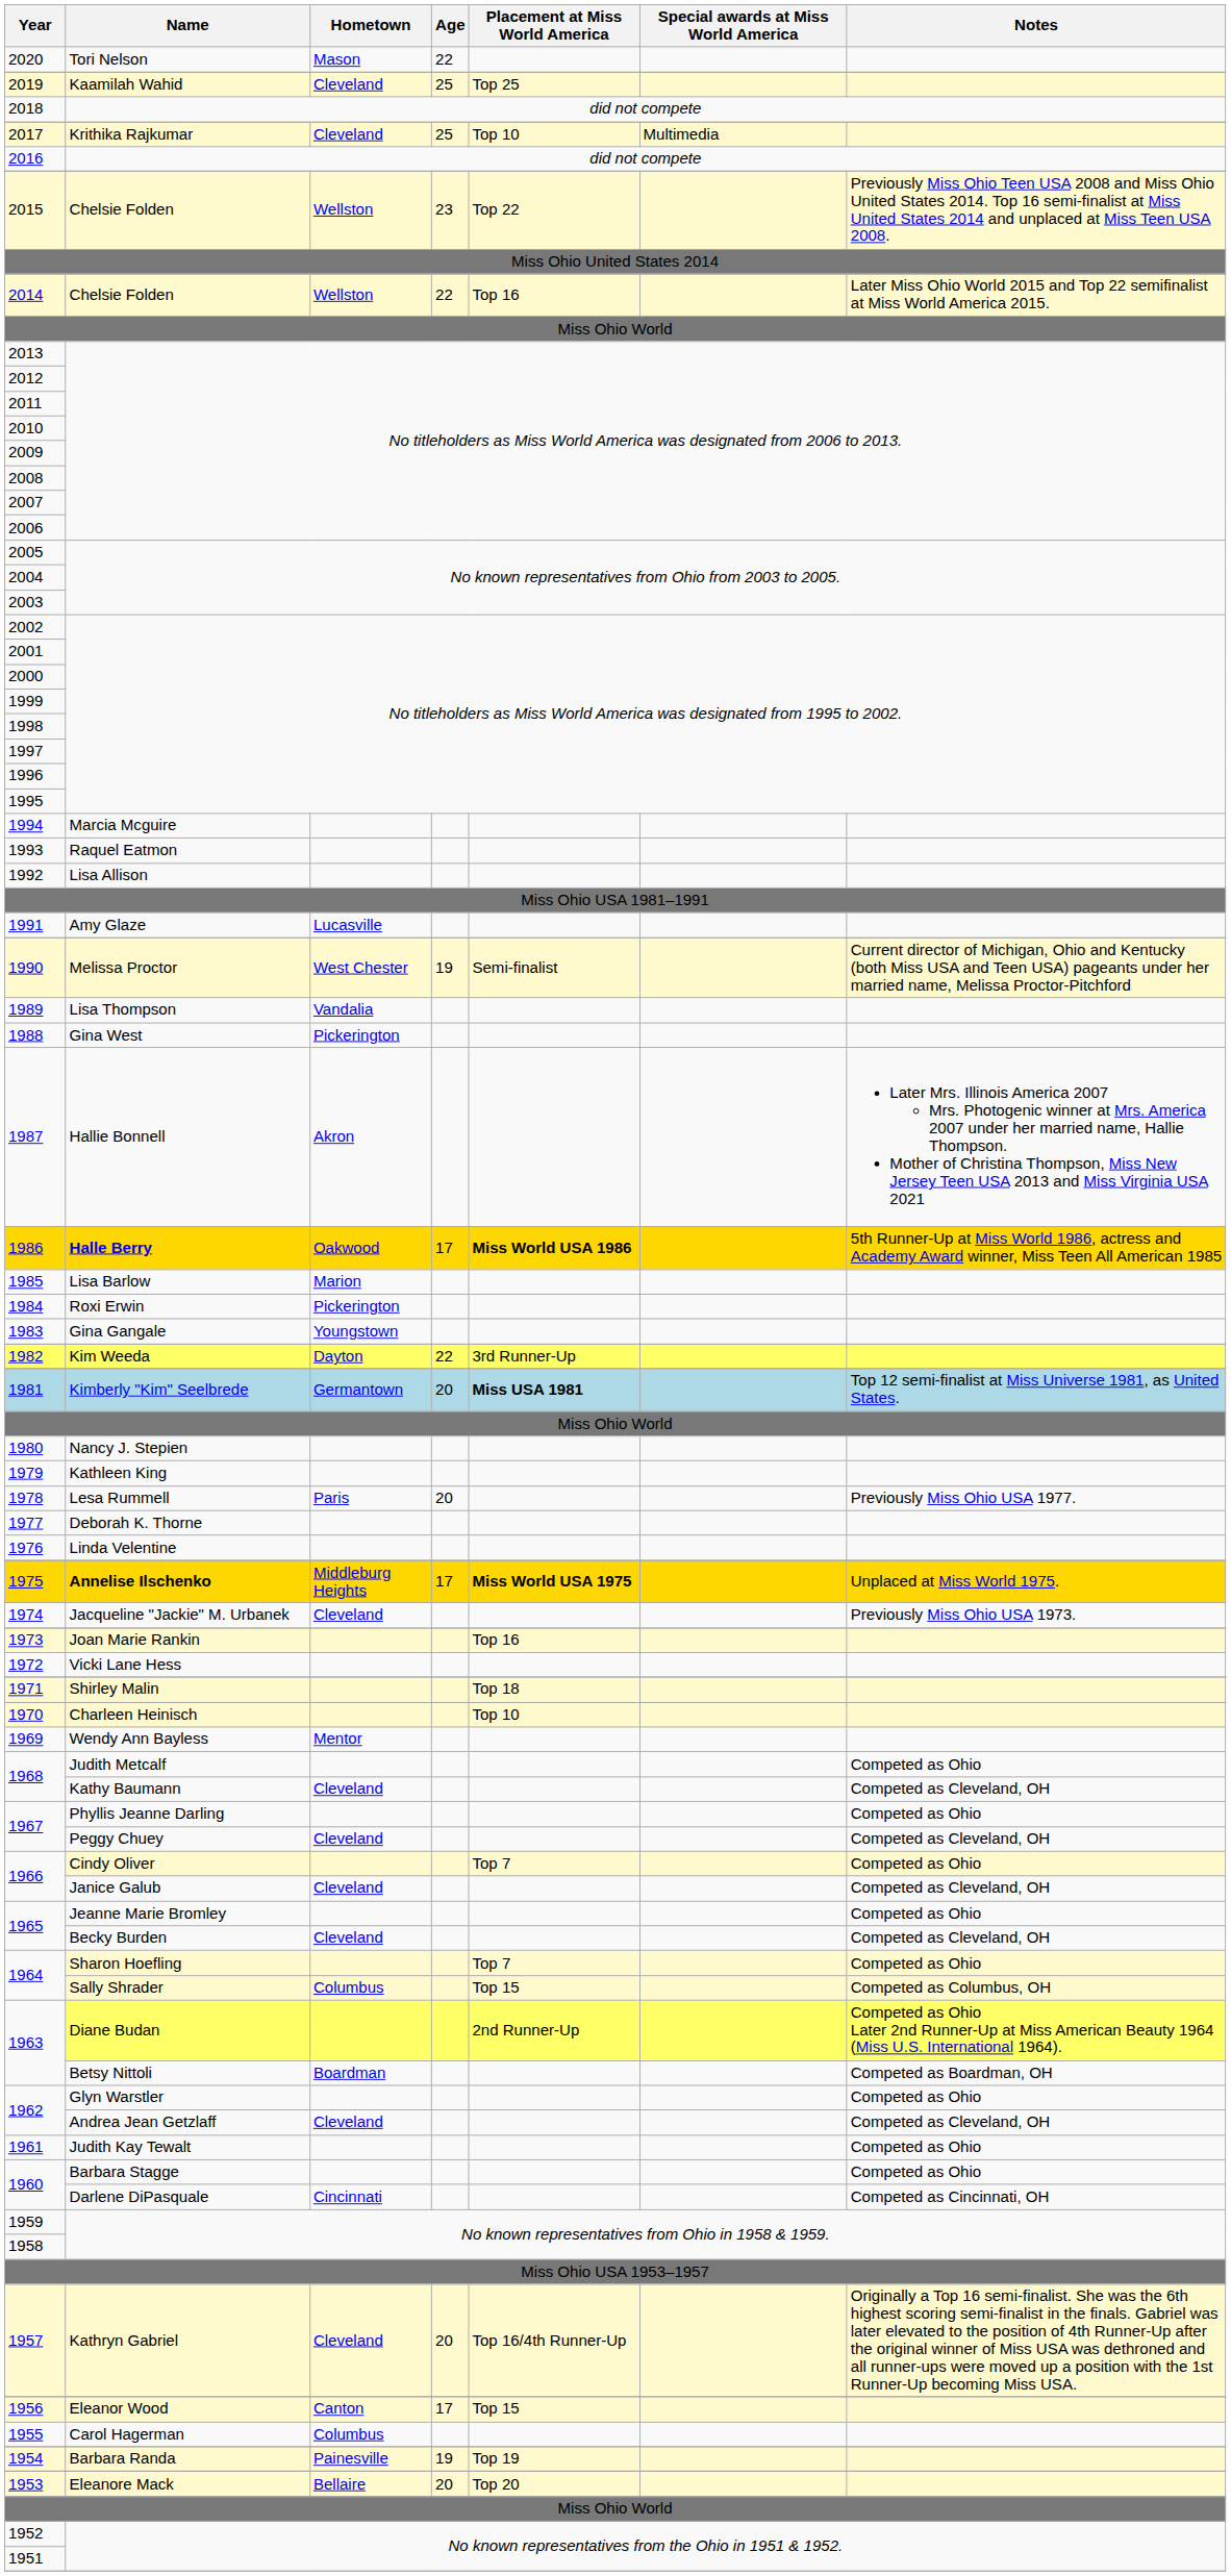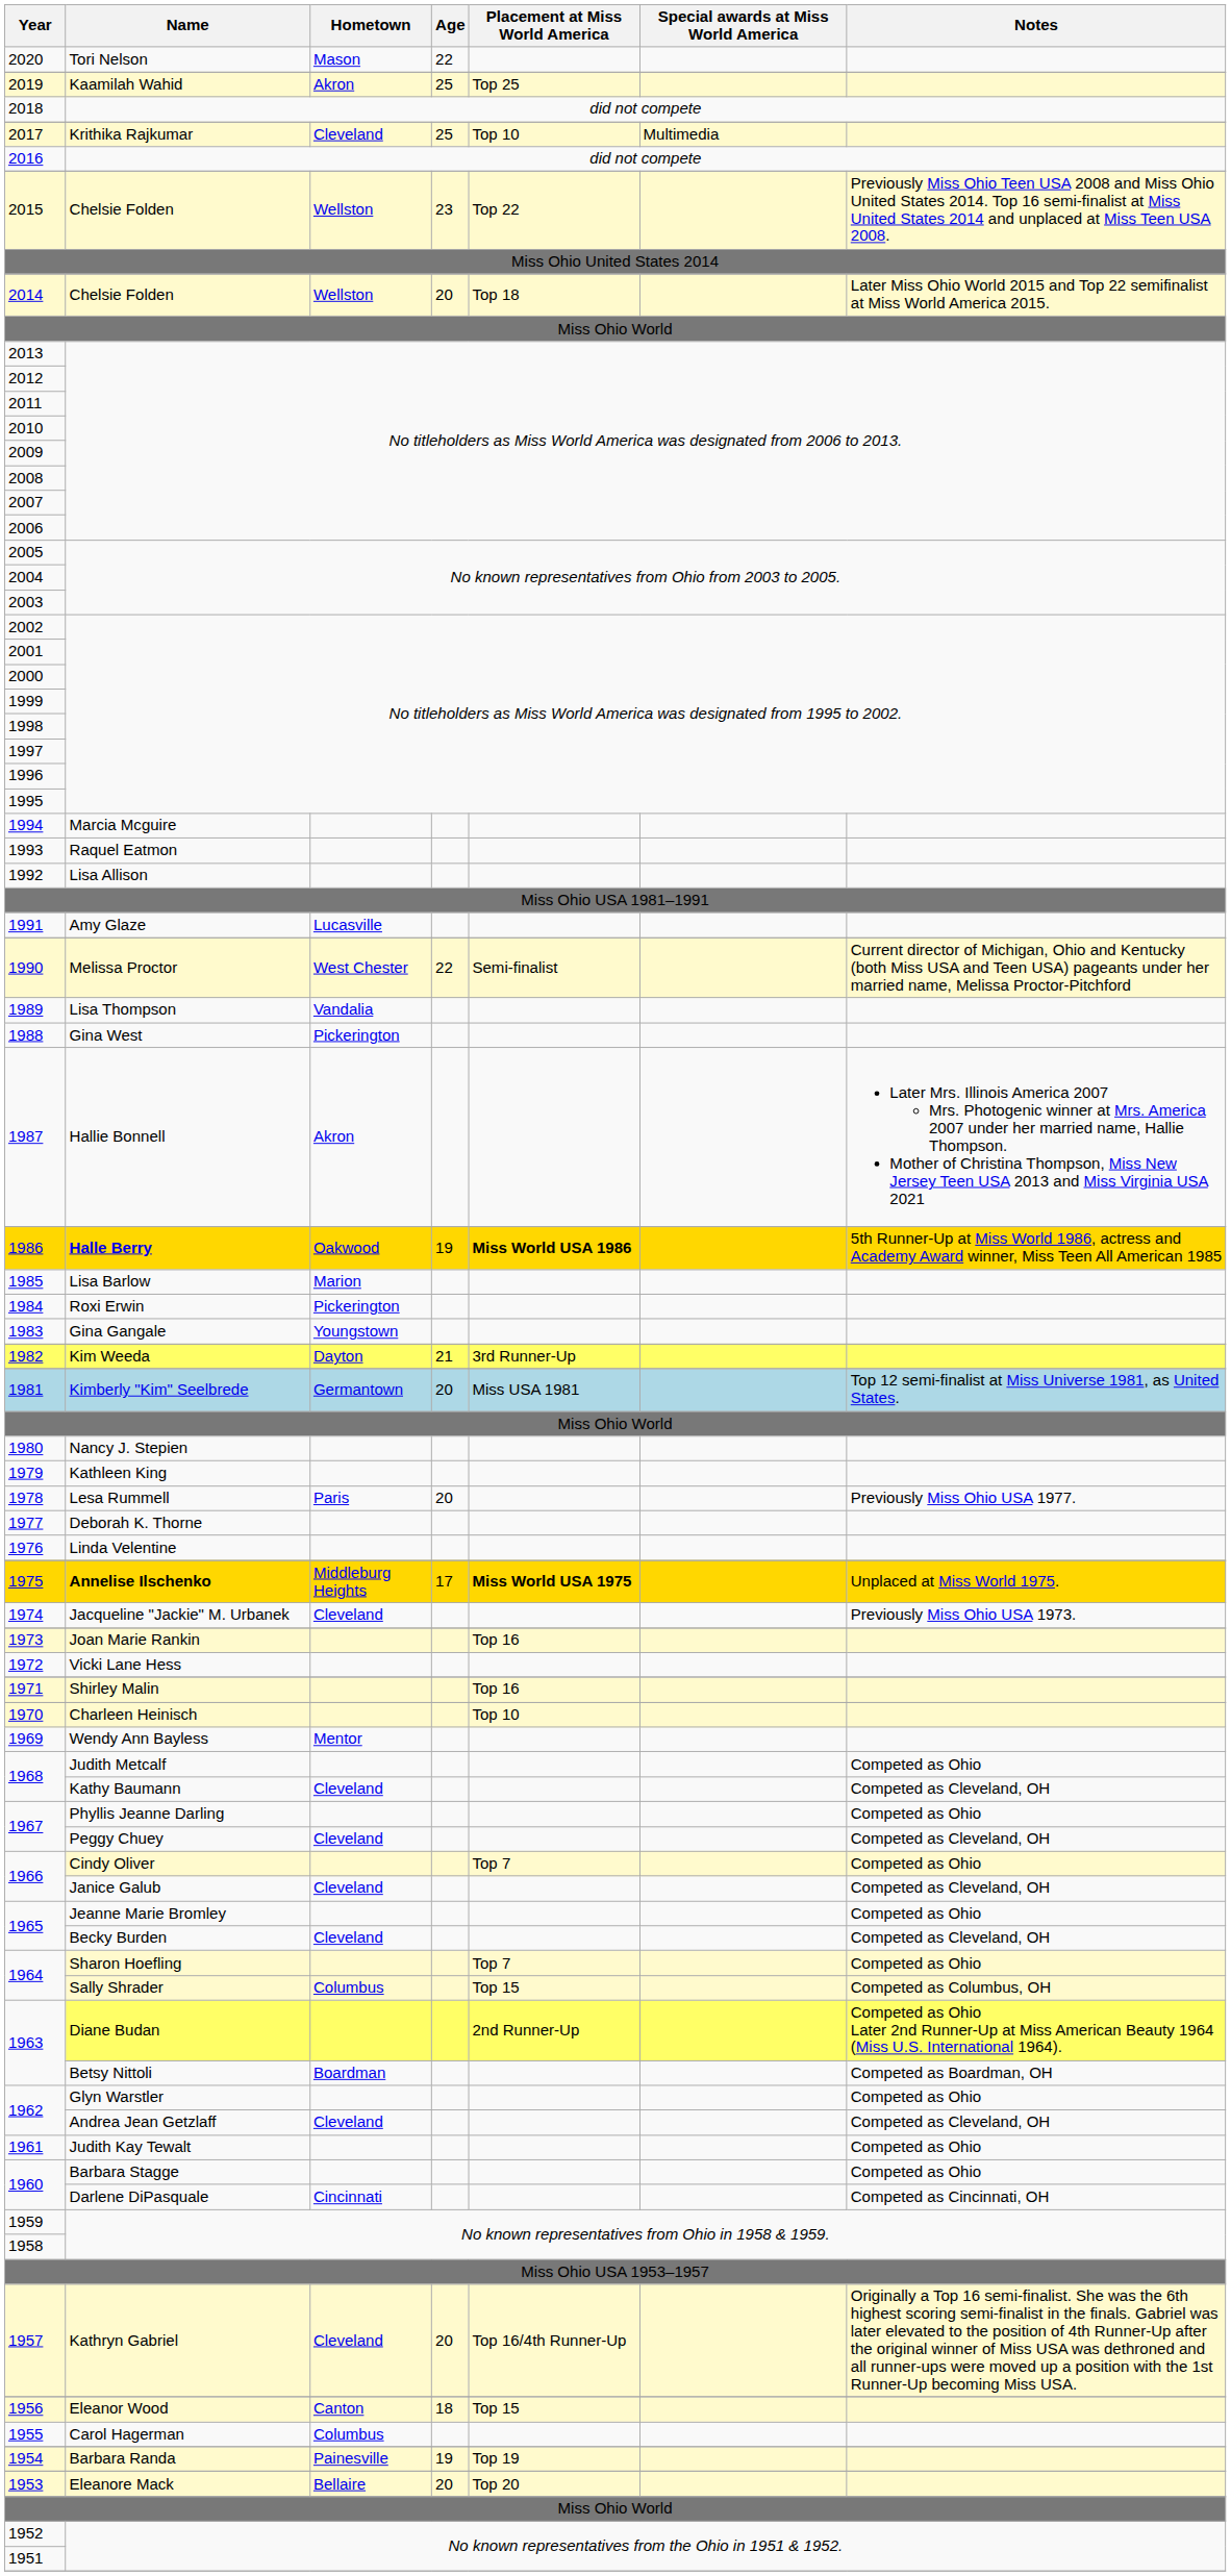2019 | Hometown: Cleveland -> Akron
2014 | Age: 22 -> 20
2014 | Placement at Miss World America: Top 16 -> Top 18
1990 | Age: 19 -> 22
1986 | Age: 17 -> 19
1982 | Age: 22 -> 21
1981 | Placement at Miss World America: bold -> normal
1971 | Placement at Miss World America: Top 18 -> Top 16
1956 | Age: 17 -> 18
